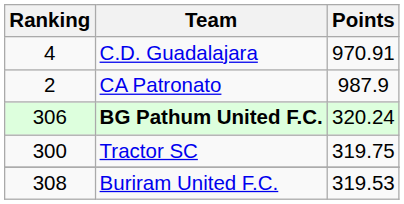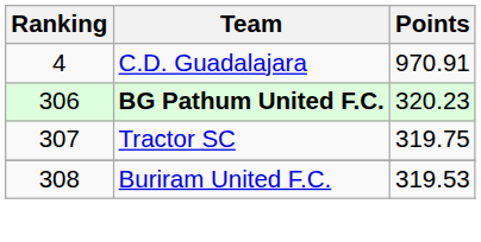- row: 2 | CA Patronato | 987.9
BG Pathum United F.C. | Points: 320.24 -> 320.23
Tractor SC | Ranking: 300 -> 307
